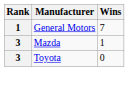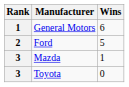General Motors | Wins: 7 -> 6
+ row: 2 | Ford | 5
